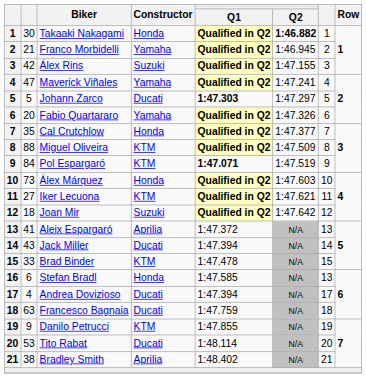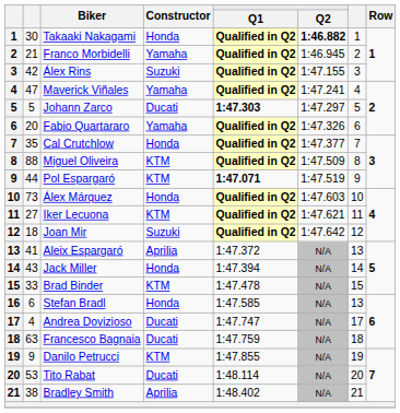Pol Espargaró | column 2: 84 -> 44
Jack Miller | Constructor: Ducati -> Honda
Andrea Dovizioso | Q1: 1:47.394 -> 1:47.747
